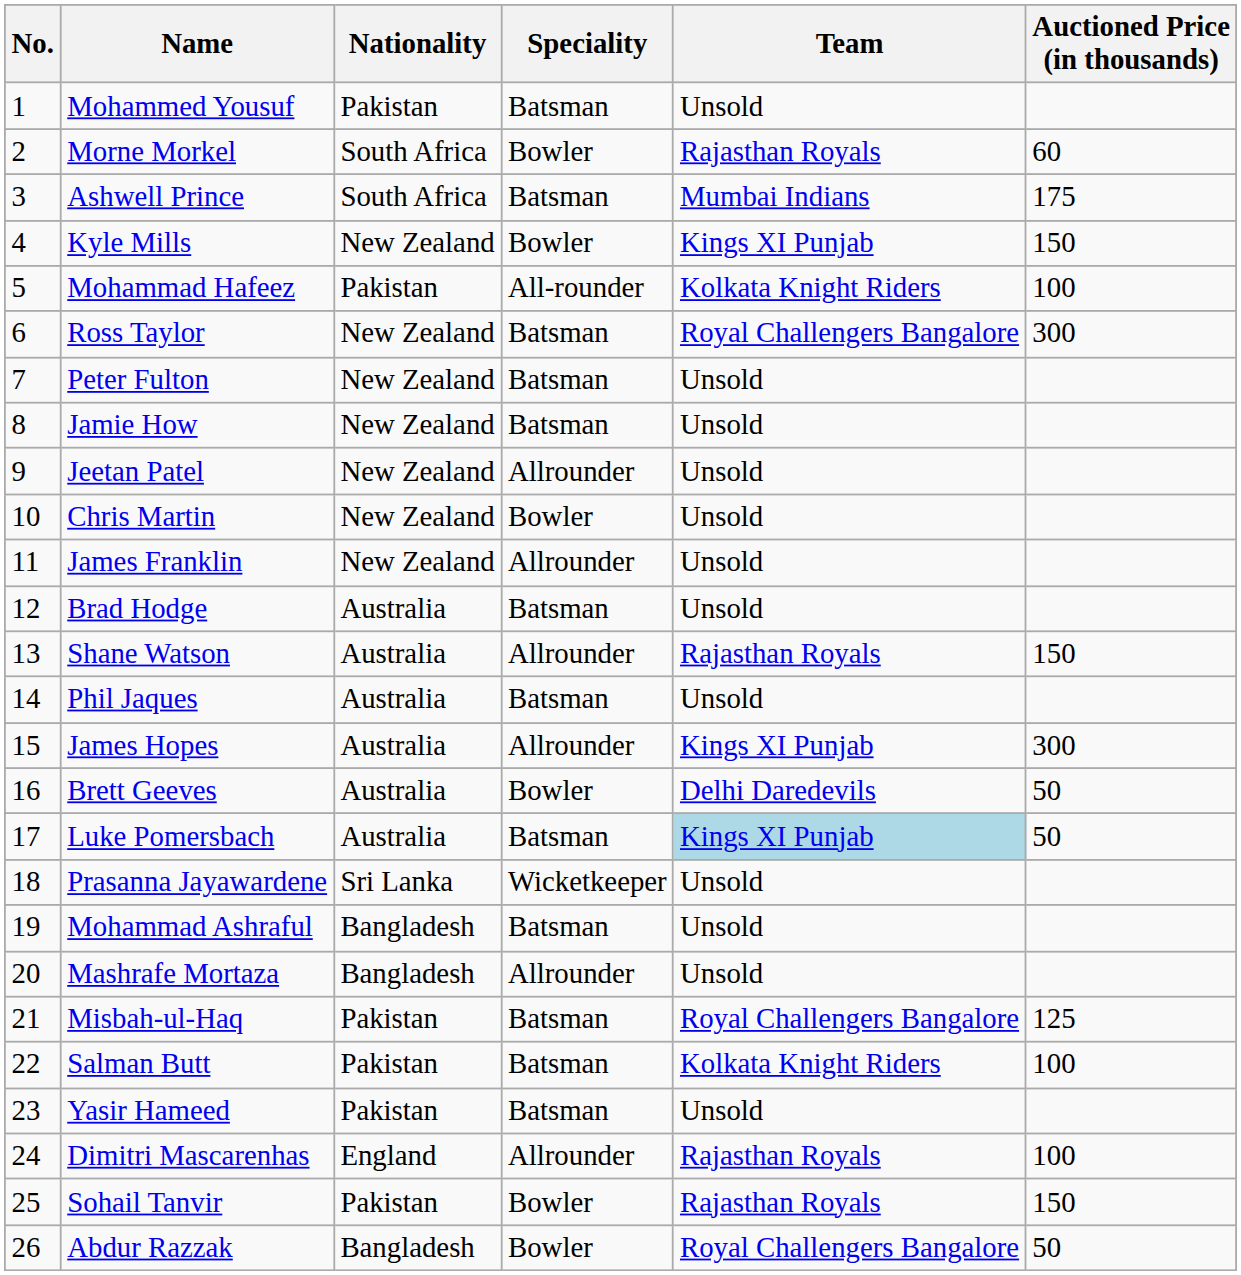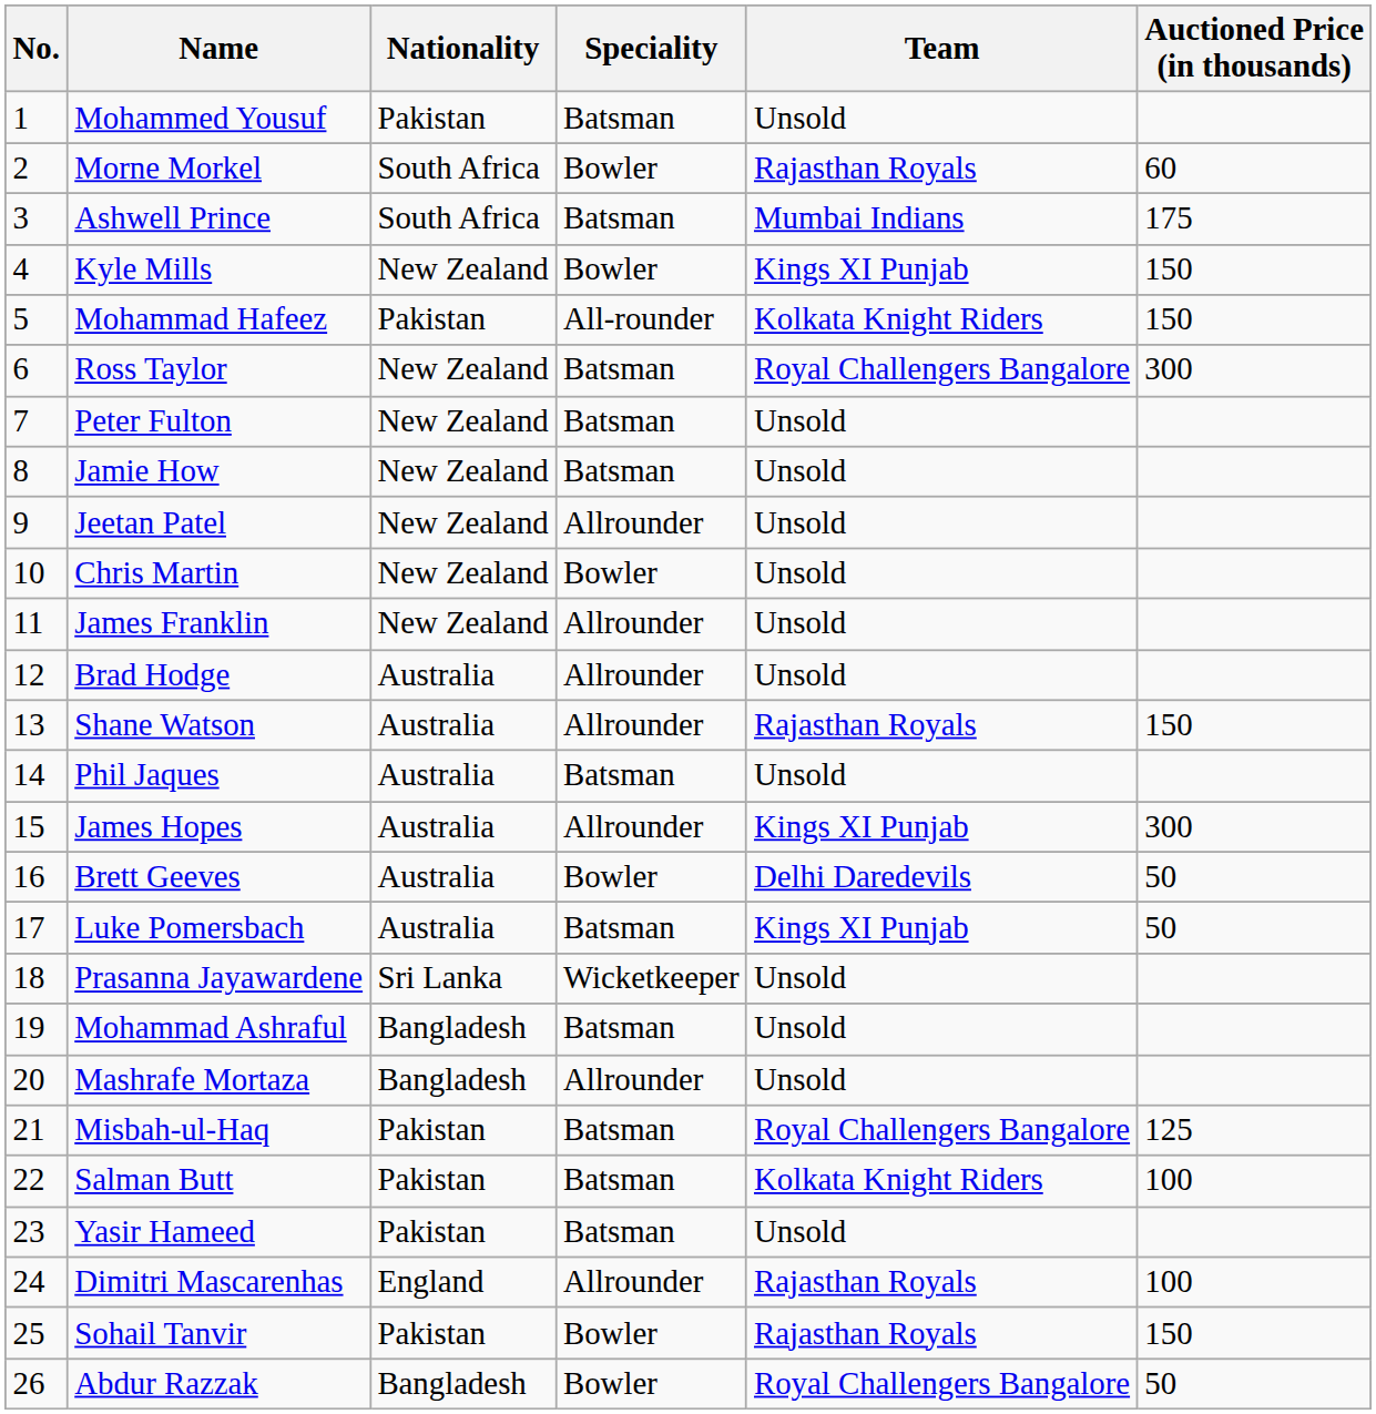Mohammad Hafeez | Auctioned Price (in thousands): 100 -> 150
Brad Hodge | Speciality: Batsman -> Allrounder
Luke Pomersbach | Team: lightblue background -> no background
